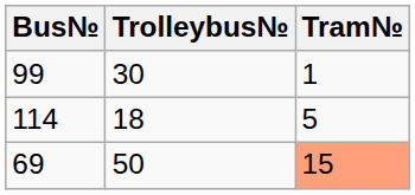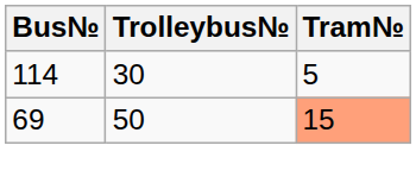- row: 99 | 30 | 1
114 | Trolleybus№: 18 -> 30
